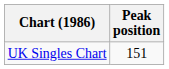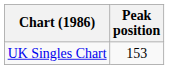UK Singles Chart | Peak position: 151 -> 153
